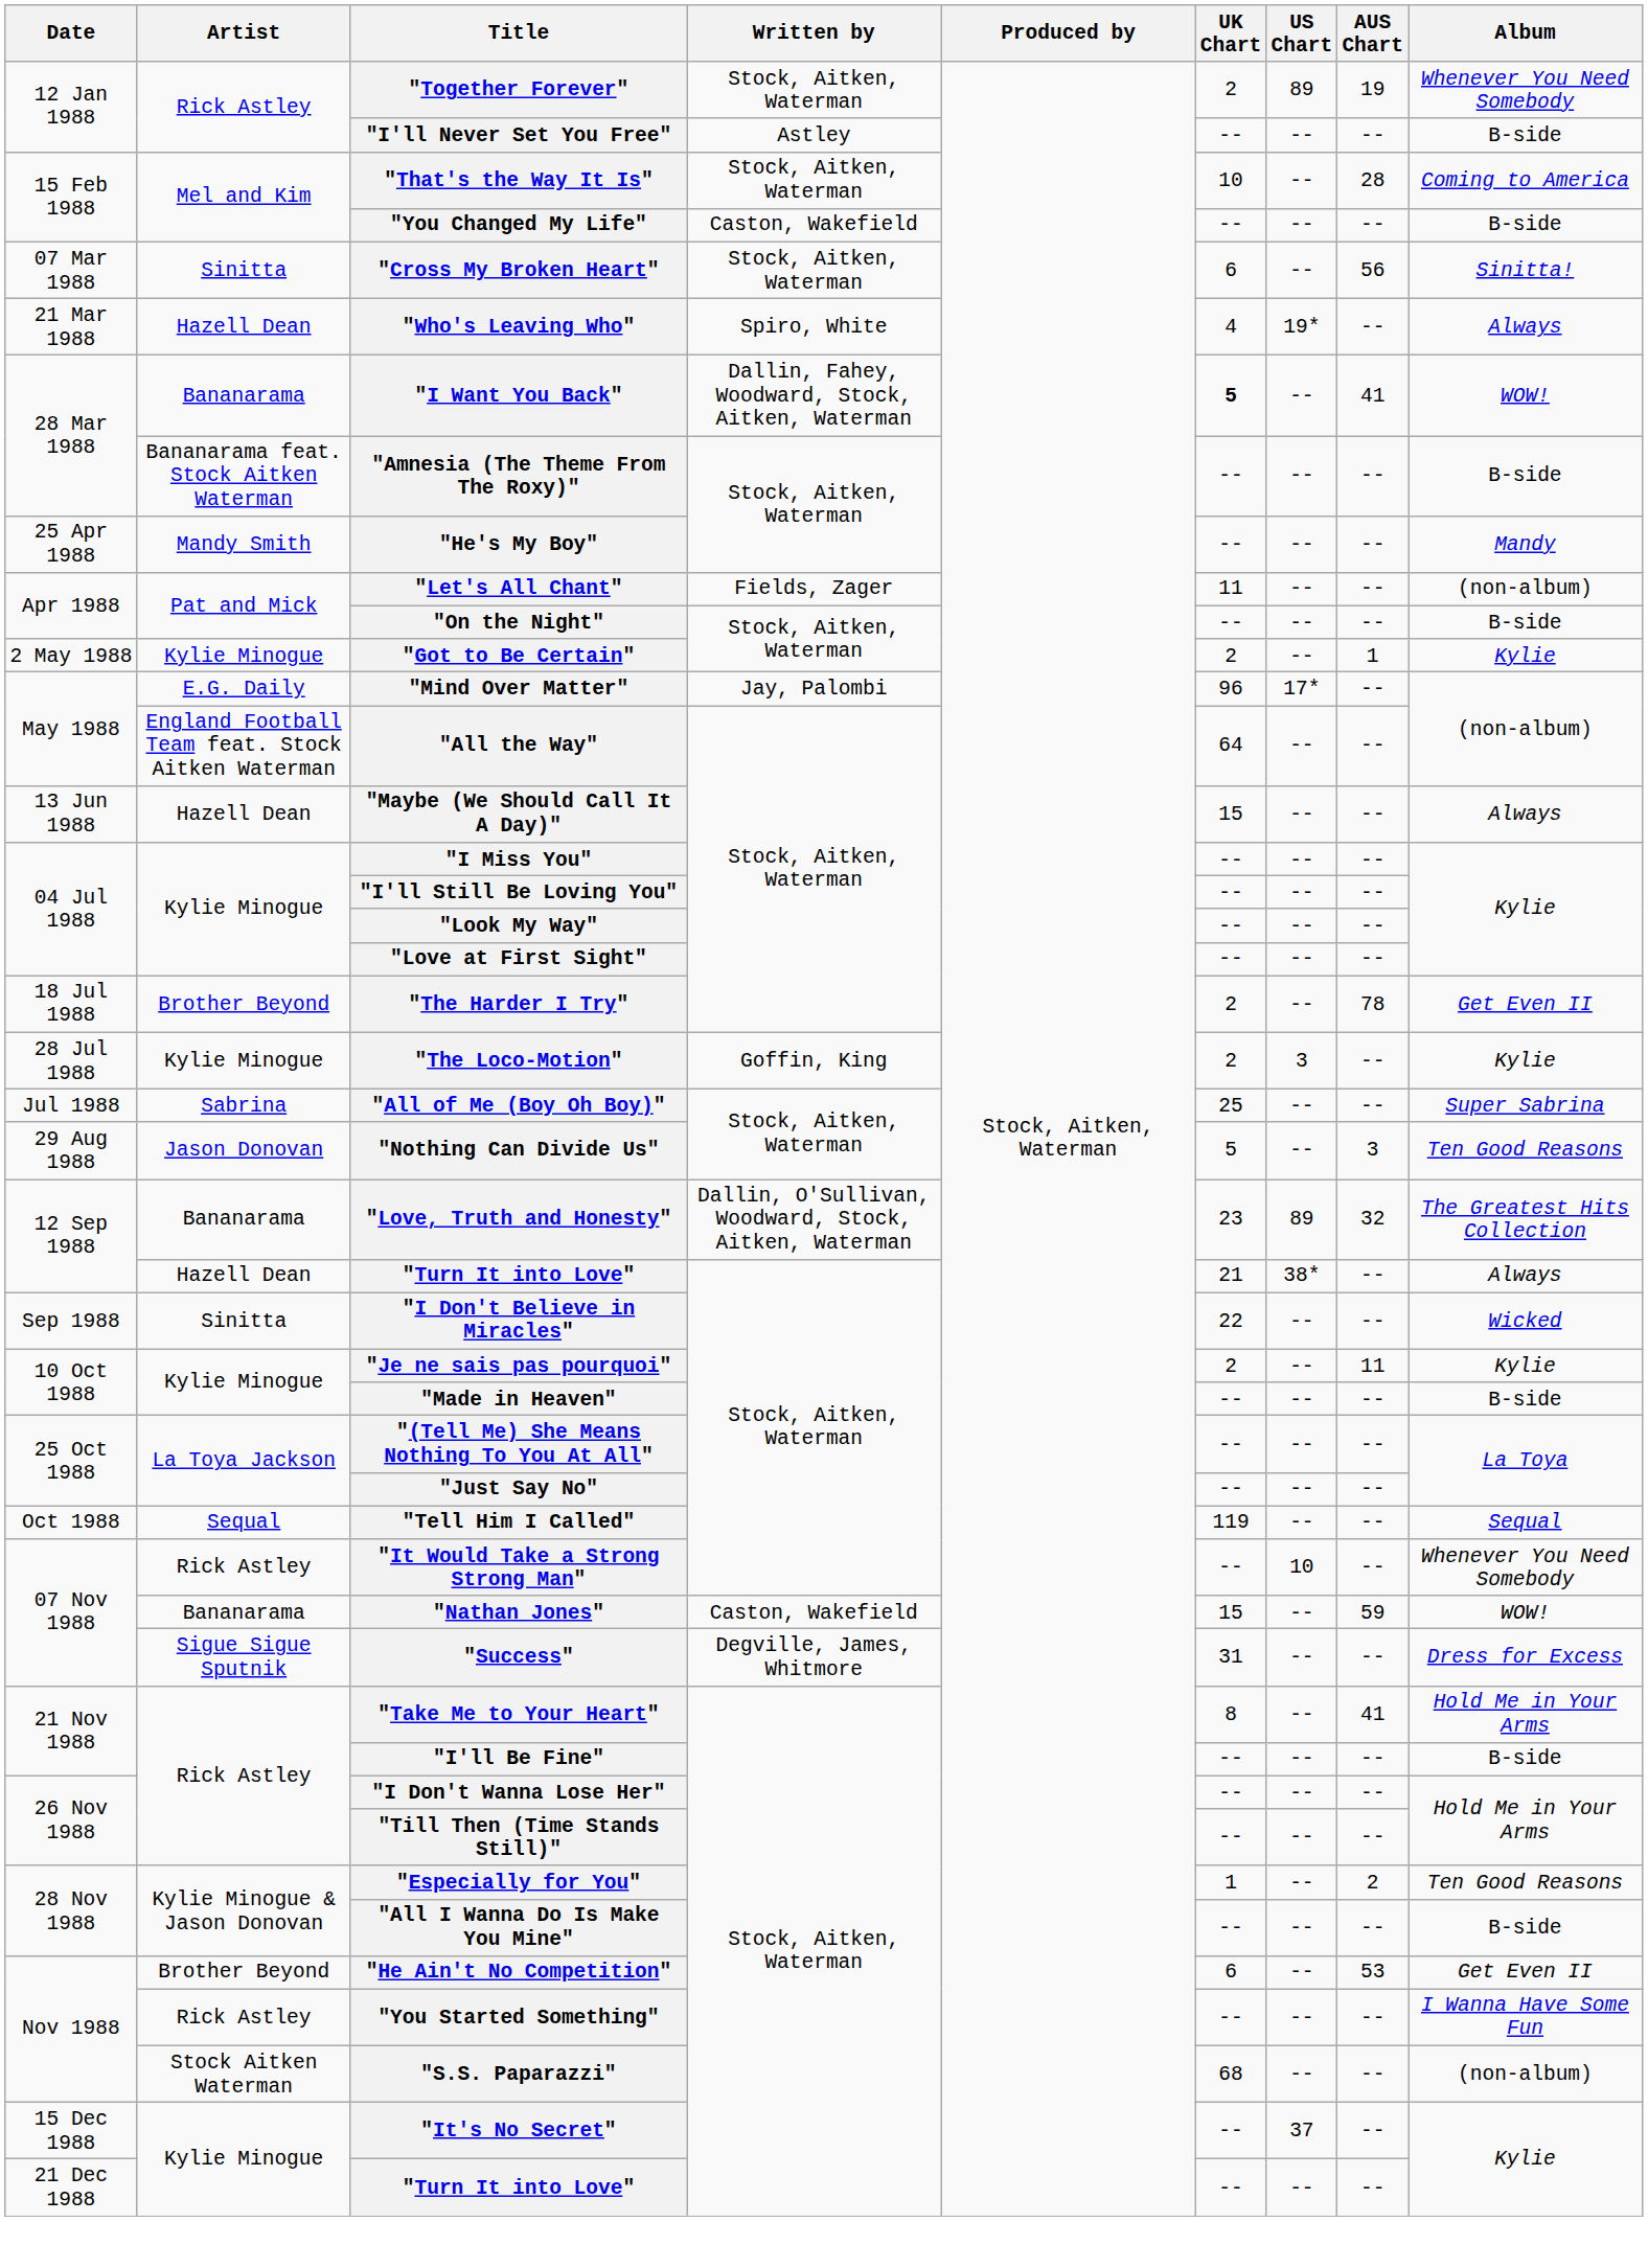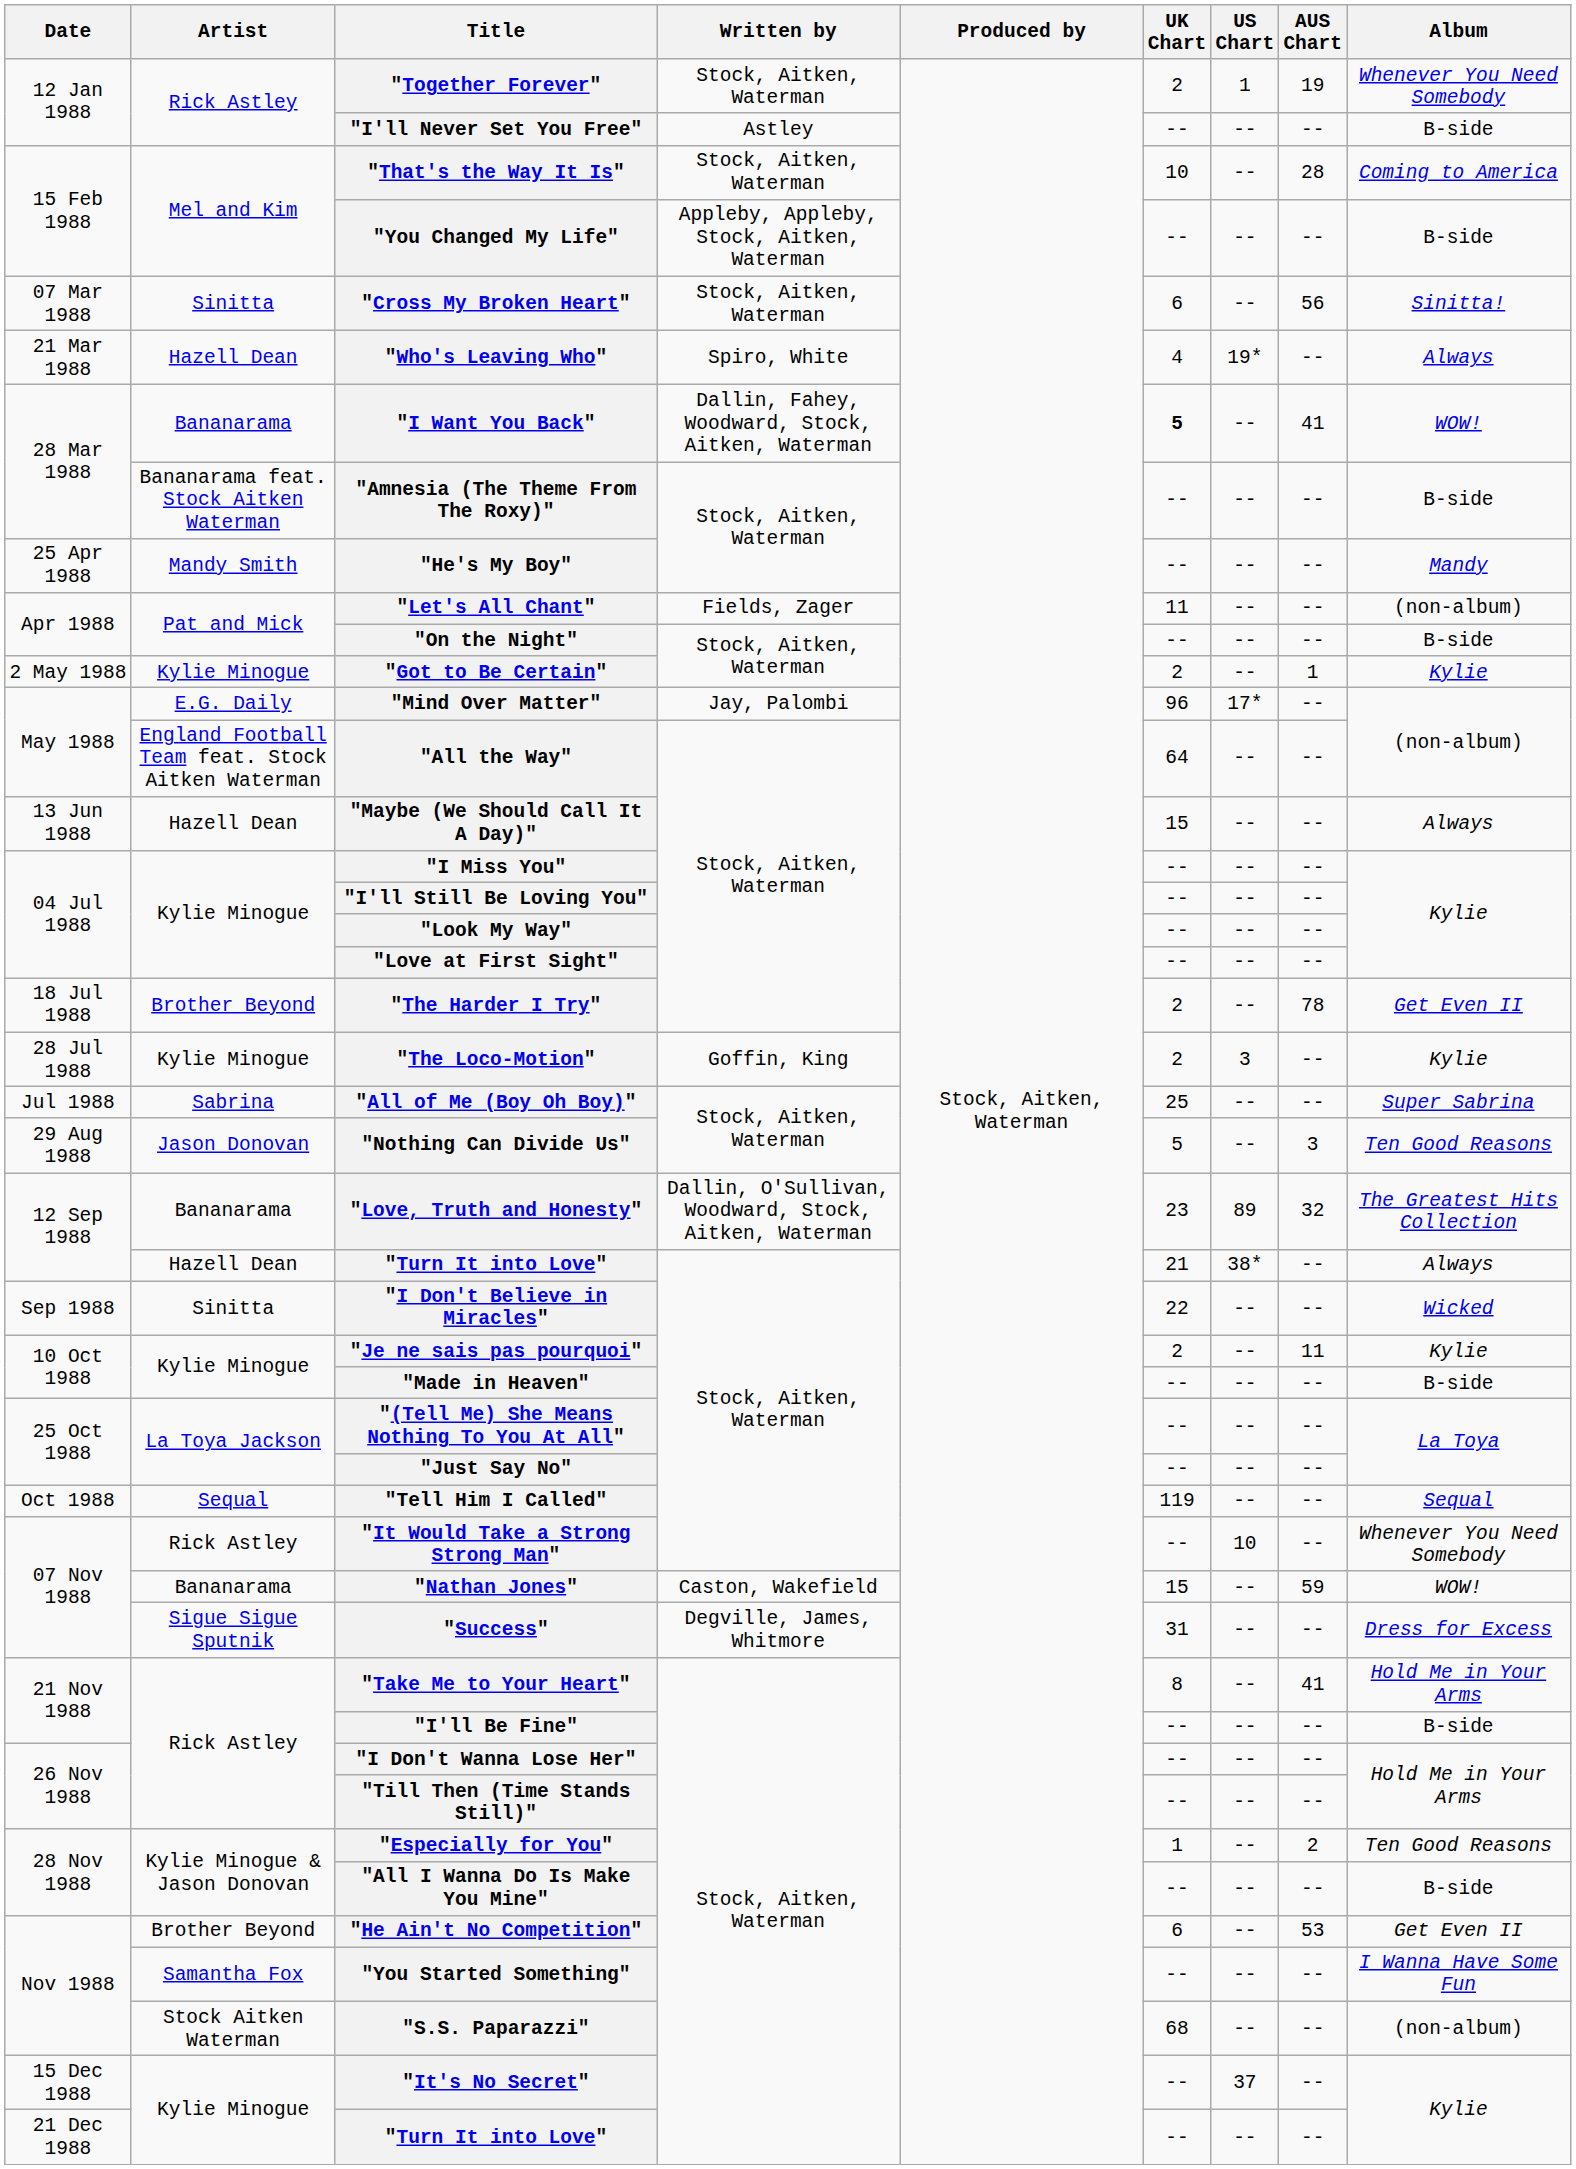"Together Forever" | US Chart: 89 -> 1
"You Changed My Life" | Written by: Caston, Wakefield -> Appleby, Appleby, Stock, Aitken, Waterman
"You Started Something" | Artist: Rick Astley -> Samantha Fox
